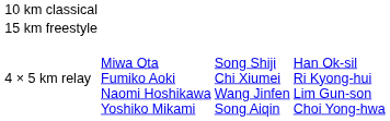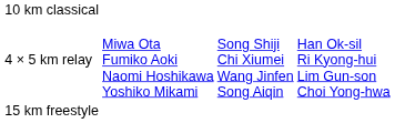rows swapped: 15 km freestyle <-> 4 × 5 km relay
